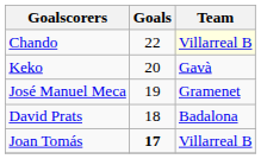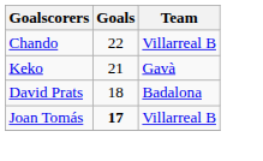Chando | Team: lightyellow background -> no background
Keko | Goals: 20 -> 21
- row: José Manuel Meca | 19 | Gramenet
